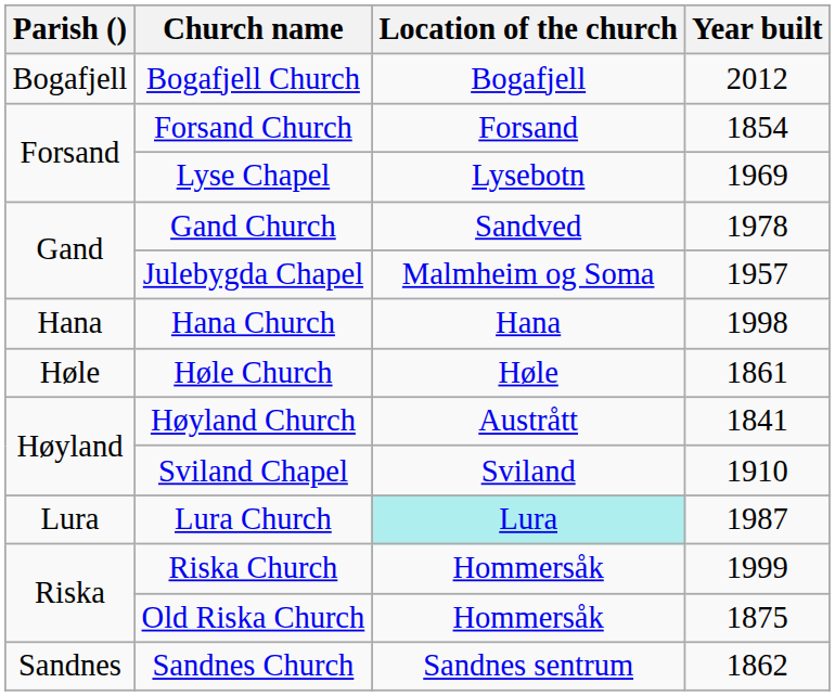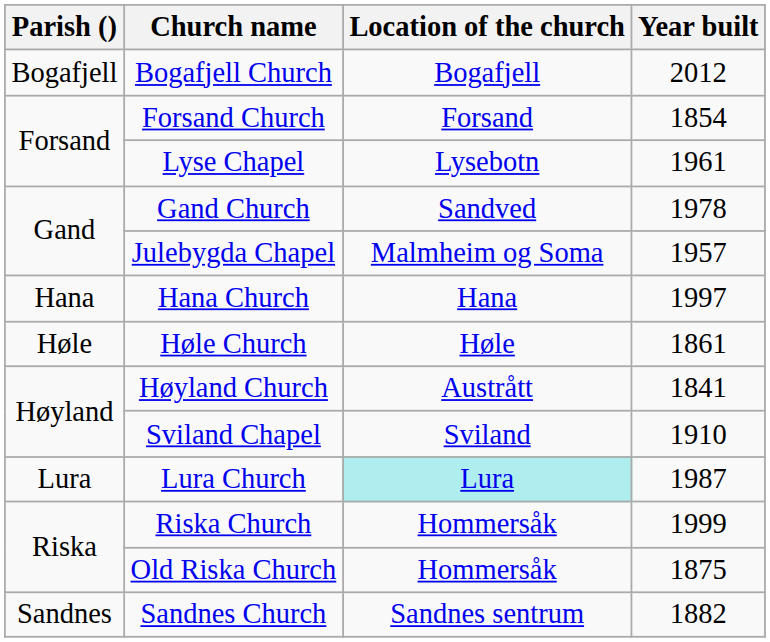Lyse Chapel | Year built: 1969 -> 1961
Hana Church | Year built: 1998 -> 1997
Sandnes Church | Year built: 1862 -> 1882
